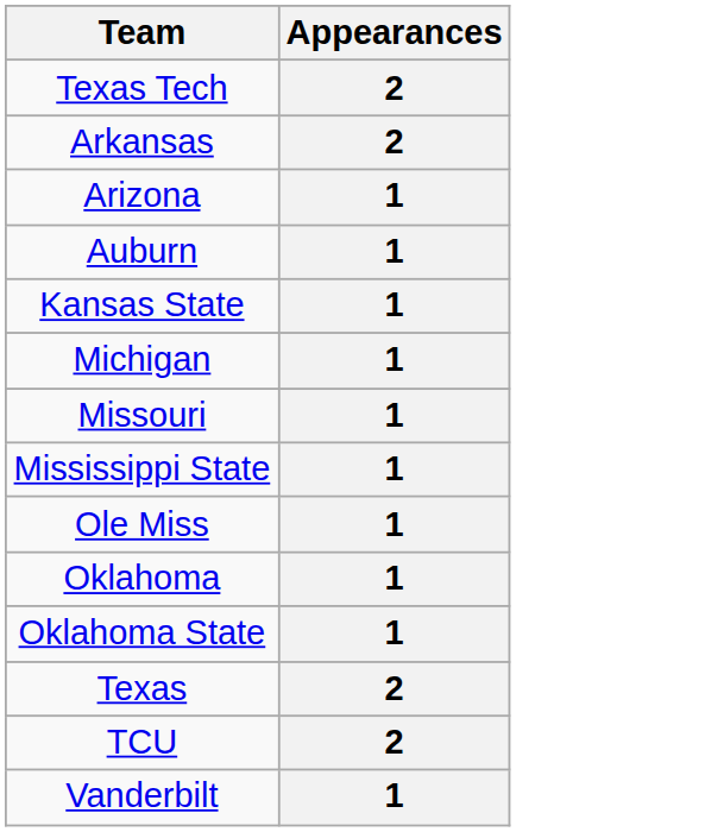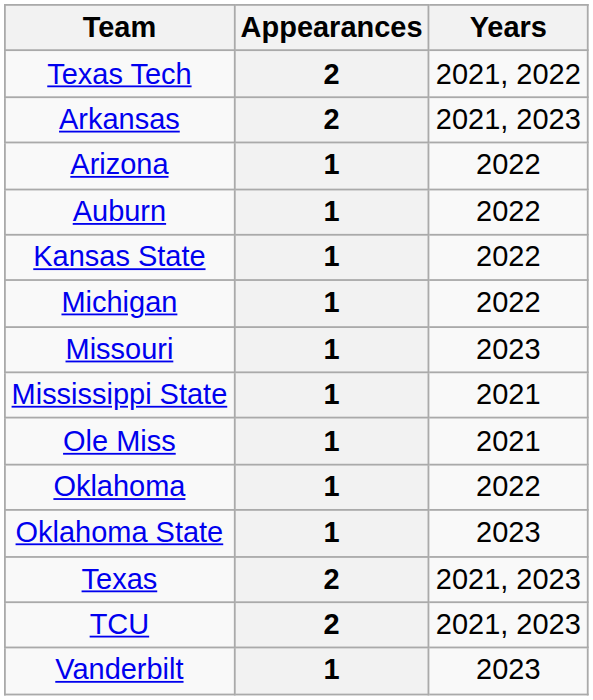+ column: Years | 2021, 2022 | 2021, 2023 | 2022 | 2022 | 2022 | 2022 | 2023 | 2021 | 2021 | 2022 | 2023 | 2021, 2023 | 2021, 2023 | 2023
